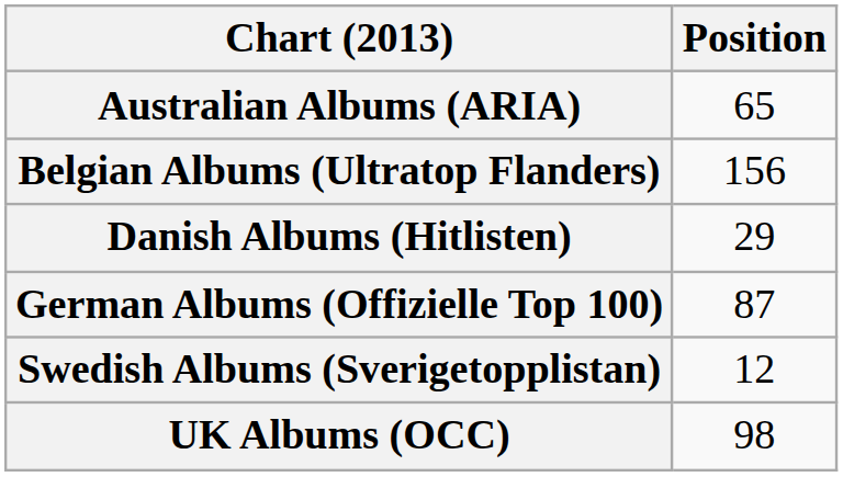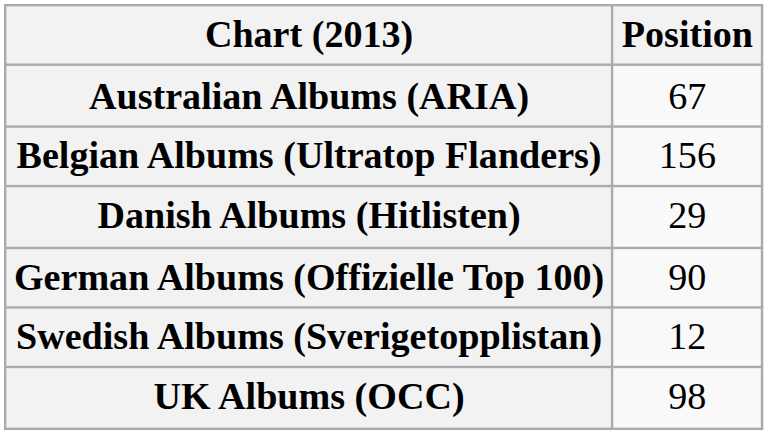Australian Albums (ARIA) | Position: 65 -> 67
German Albums (Offizielle Top 100) | Position: 87 -> 90
